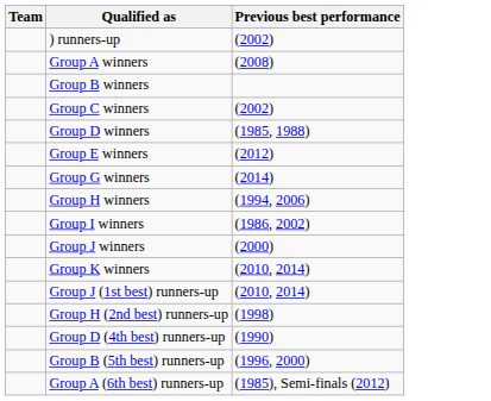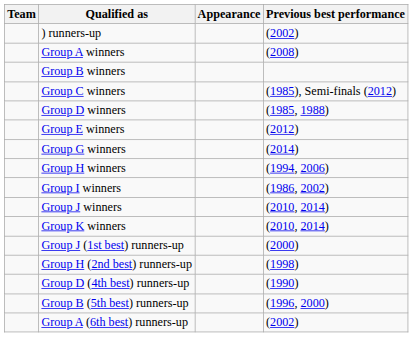+ column: Appearance
Group C winners | Previous best performance: (2002) -> (1985), Semi-finals (2012)
Group J winners | Previous best performance: (2000) -> (2010, 2014)
Group J (1st best) runners-up | Previous best performance: (2010, 2014) -> (2000)
Group A (6th best) runners-up | Previous best performance: (1985), Semi-finals (2012) -> (2002)
